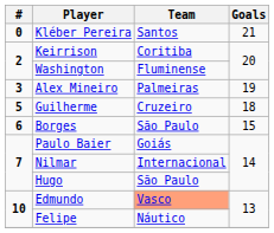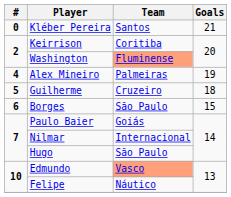Washington | Team: no background -> lightsalmon background
Alex Mineiro | #: 3 -> 4
